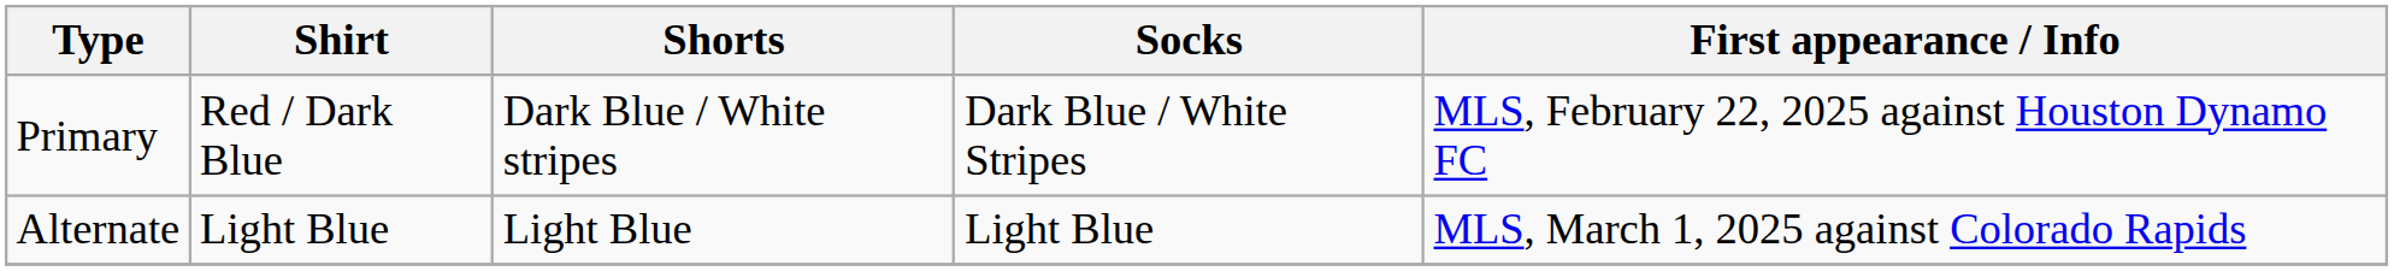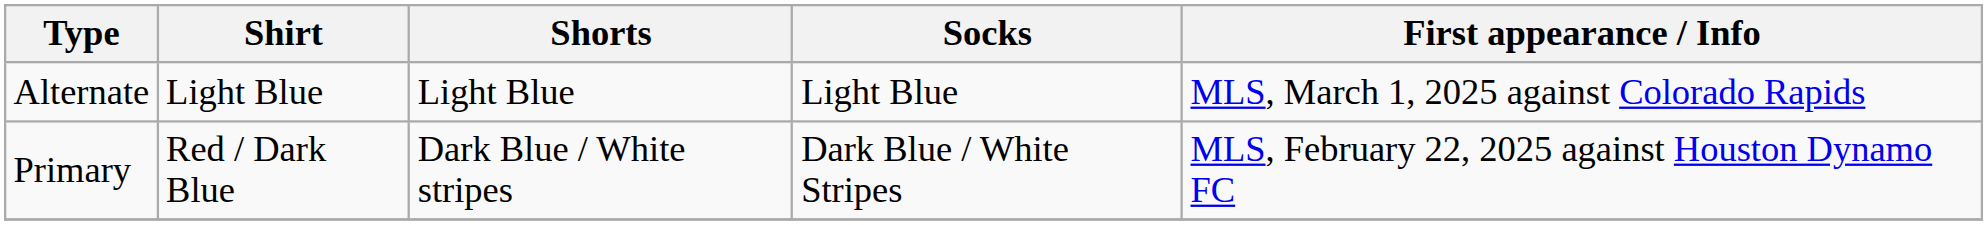rows swapped: Primary <-> Alternate
